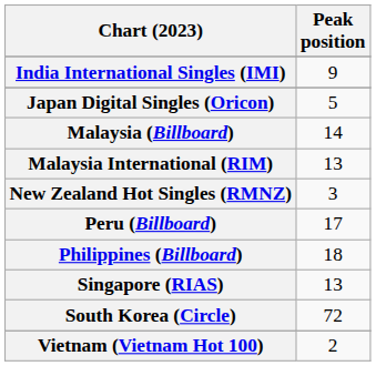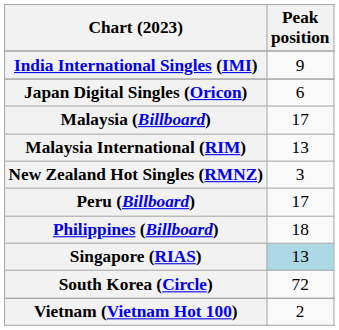Japan Digital Singles (Oricon) | Peak position: 5 -> 6
Malaysia (Billboard) | Peak position: 14 -> 17
Singapore (RIAS) | Peak position: no background -> lightblue background
